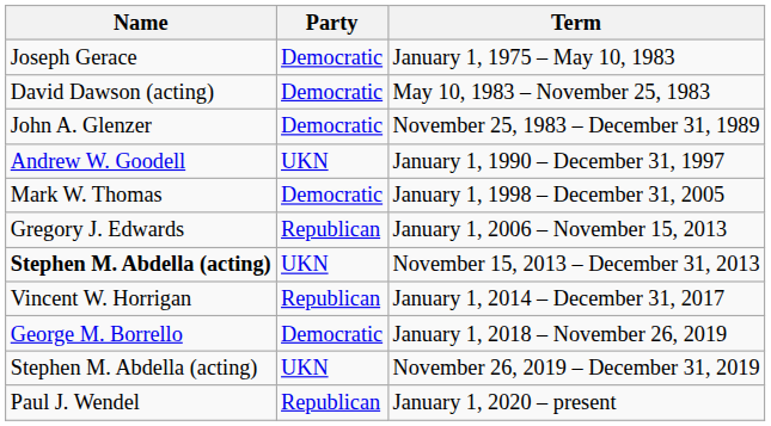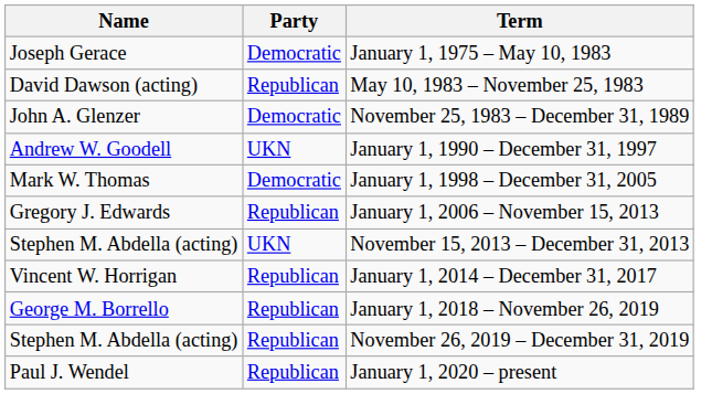May 10, 1983 – November 25, 1983 | Party: Democratic -> Republican
November 15, 2013 – December 31, 2013 | Name: bold -> normal
January 1, 2018 – November 26, 2019 | Party: Democratic -> Republican
November 26, 2019 – December 31, 2019 | Party: UKN -> Republican
